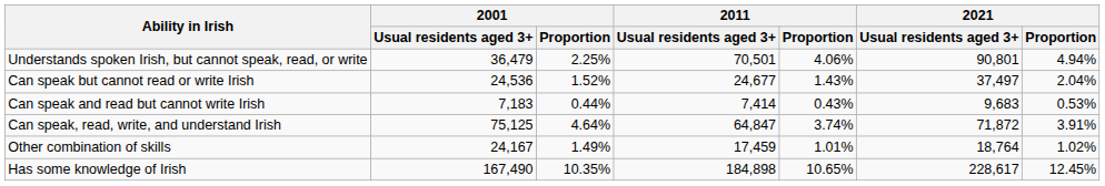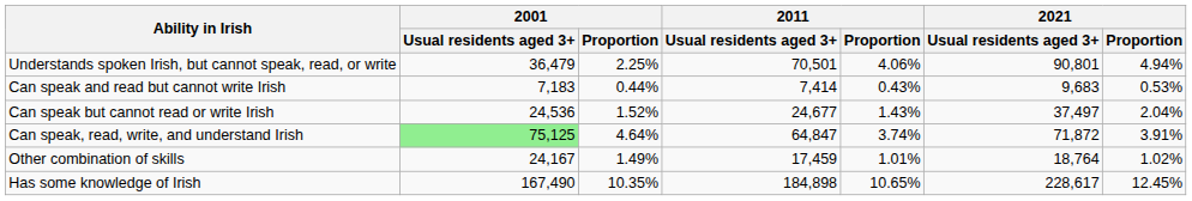rows swapped: Can speak but cannot read or write Irish <-> Can speak and read but cannot write Irish
Can speak, read, write, and understand Irish | 2001 / Usual residents aged 3+: no background -> lightgreen background
